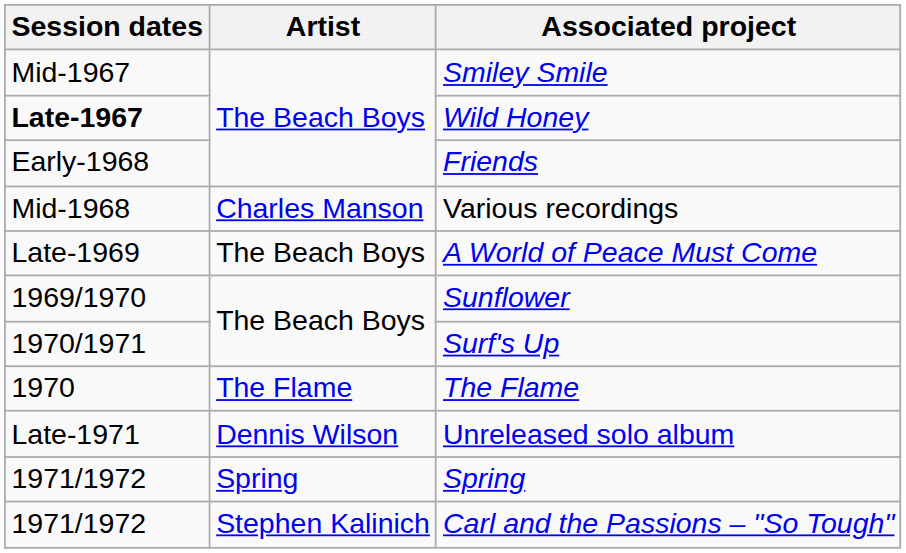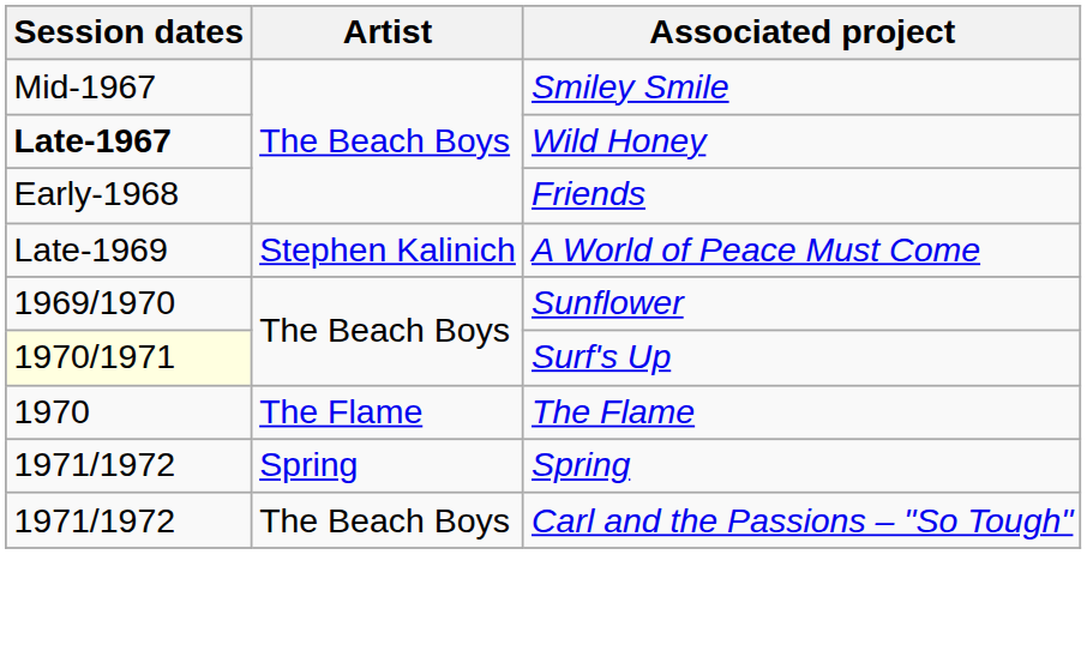- row: Mid-1968 | Charles Manson | Various recordings
A World of Peace Must Come | Artist: The Beach Boys -> Stephen Kalinich
Surf's Up | Session dates: no background -> lightyellow background
- row: Late-1971 | Dennis Wilson | Unreleased solo album
Carl and the Passions – "So Tough" | Artist: Stephen Kalinich -> The Beach Boys
